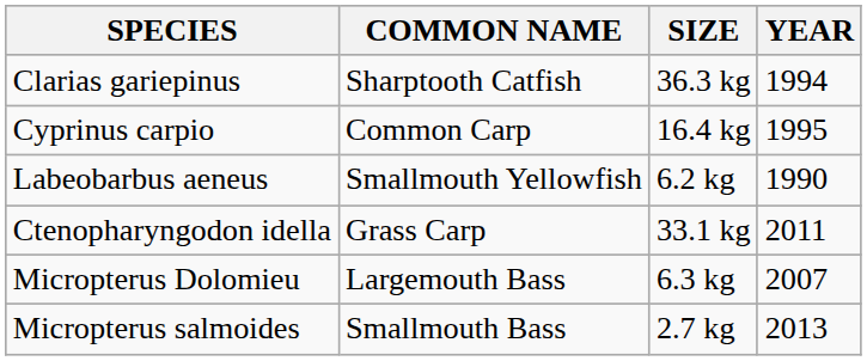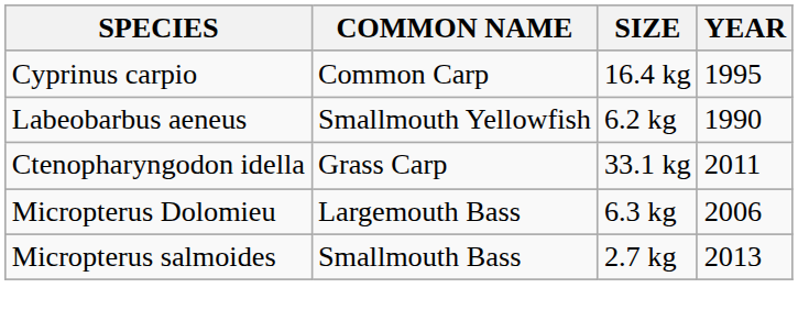- row: Clarias gariepinus | Sharptooth Catfish | 36.3 kg | 1994
Micropterus Dolomieu | YEAR: 2007 -> 2006
